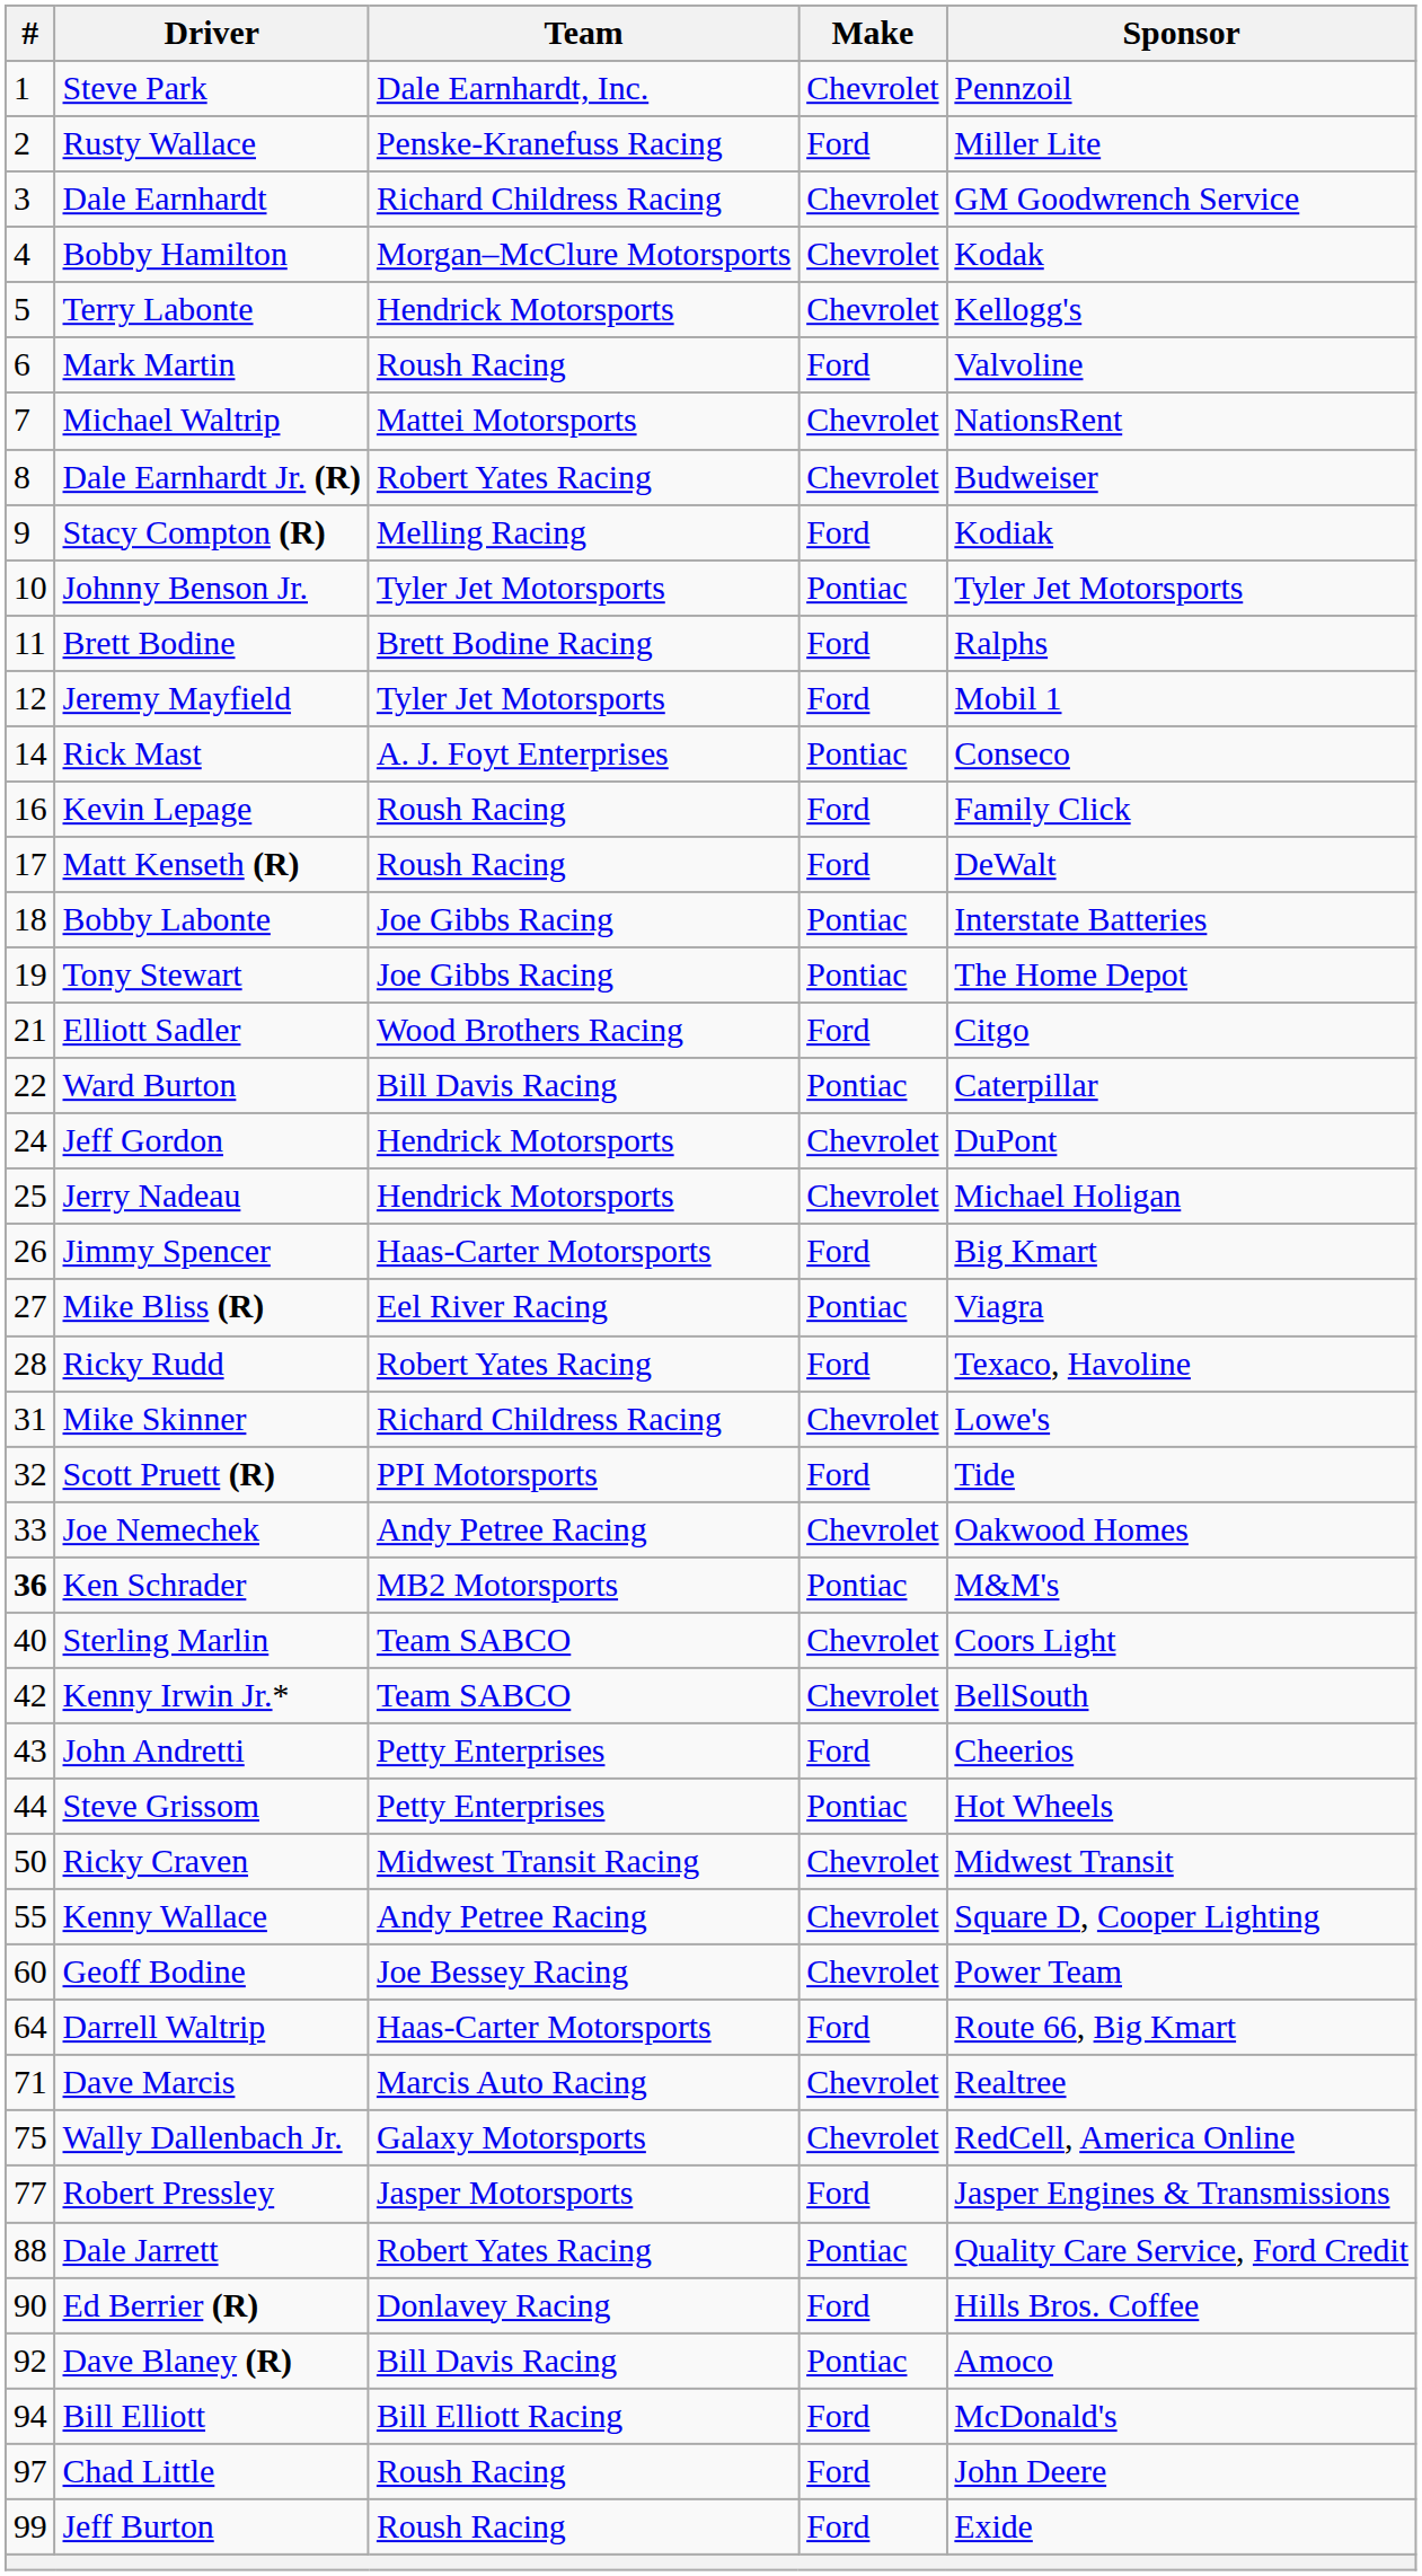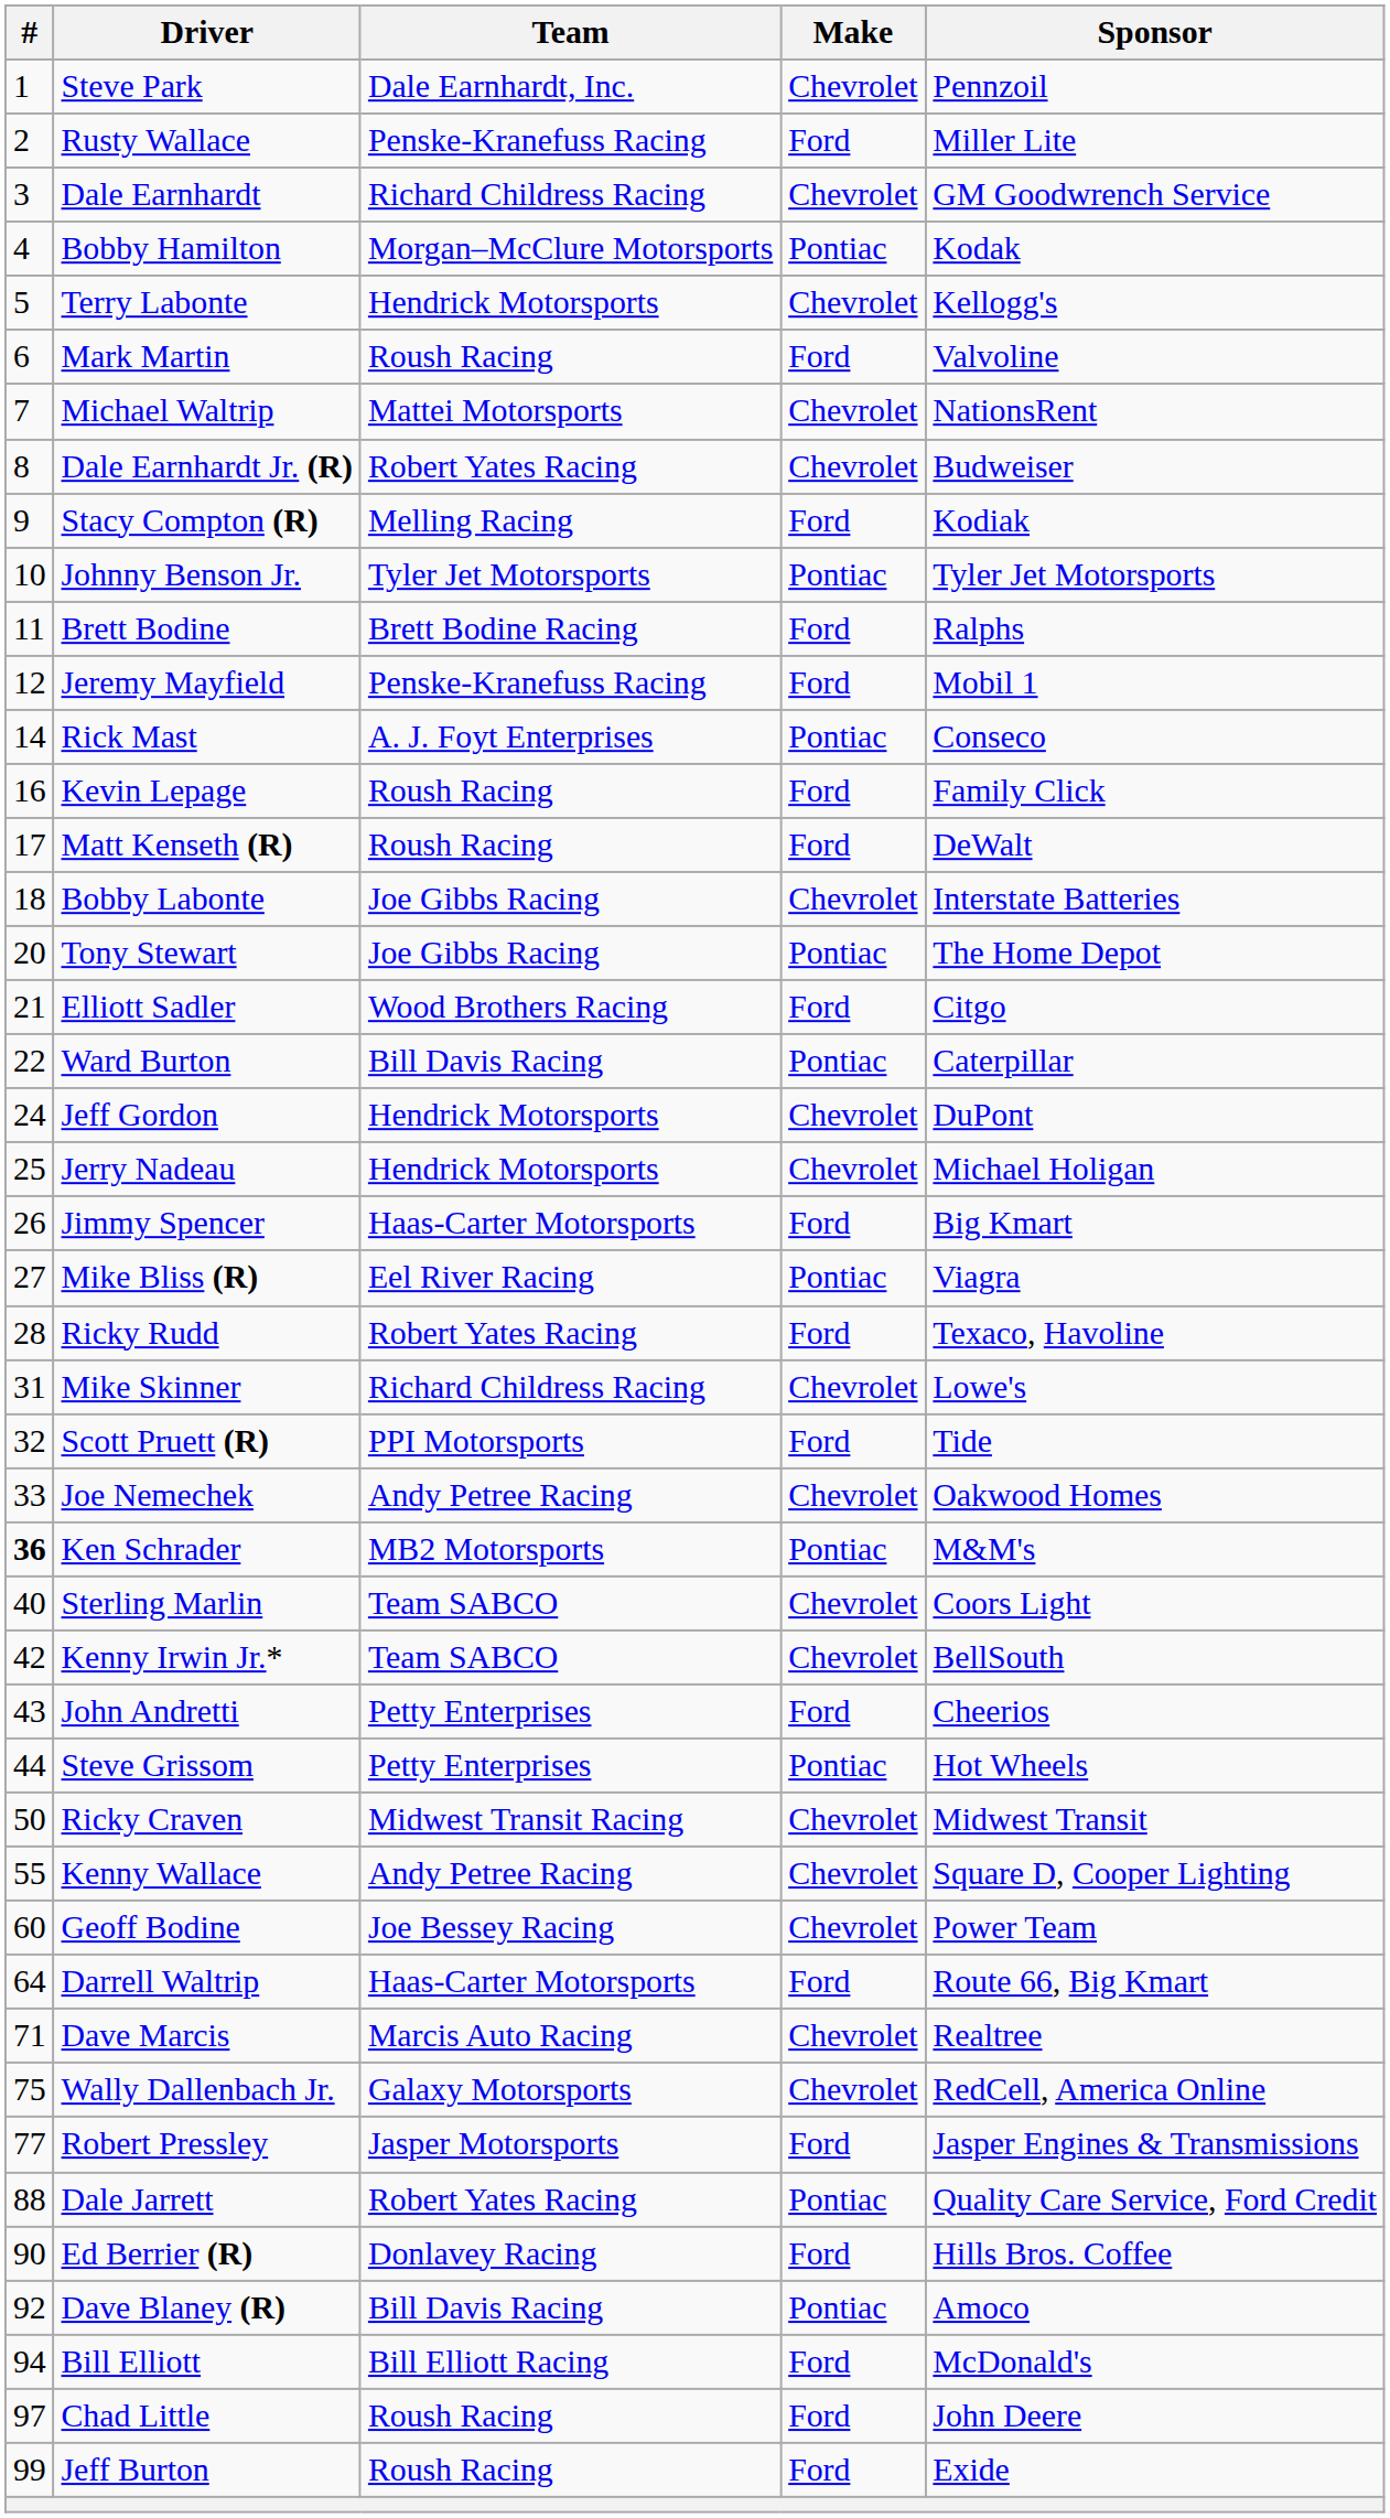Bobby Hamilton | Make: Chevrolet -> Pontiac
Jeremy Mayfield | Team: Tyler Jet Motorsports -> Penske-Kranefuss Racing
Bobby Labonte | Make: Pontiac -> Chevrolet
Tony Stewart | #: 19 -> 20
